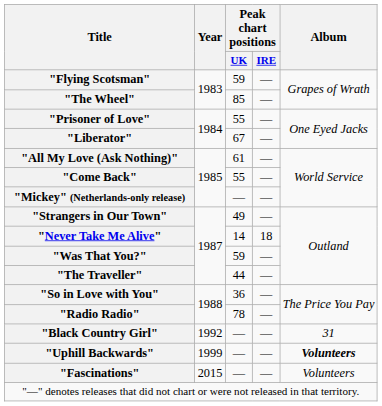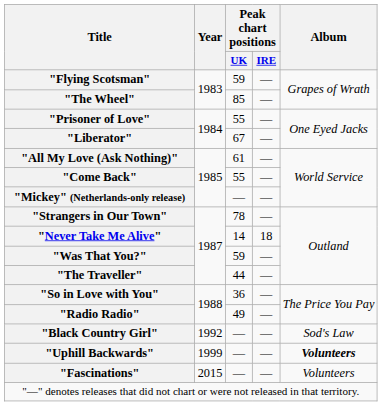"Strangers in Our Town" | Peak chart positions / UK: 49 -> 78
"Radio Radio" | Peak chart positions / UK: 78 -> 49
"Black Country Girl" | Album: 31 -> Sod's Law
